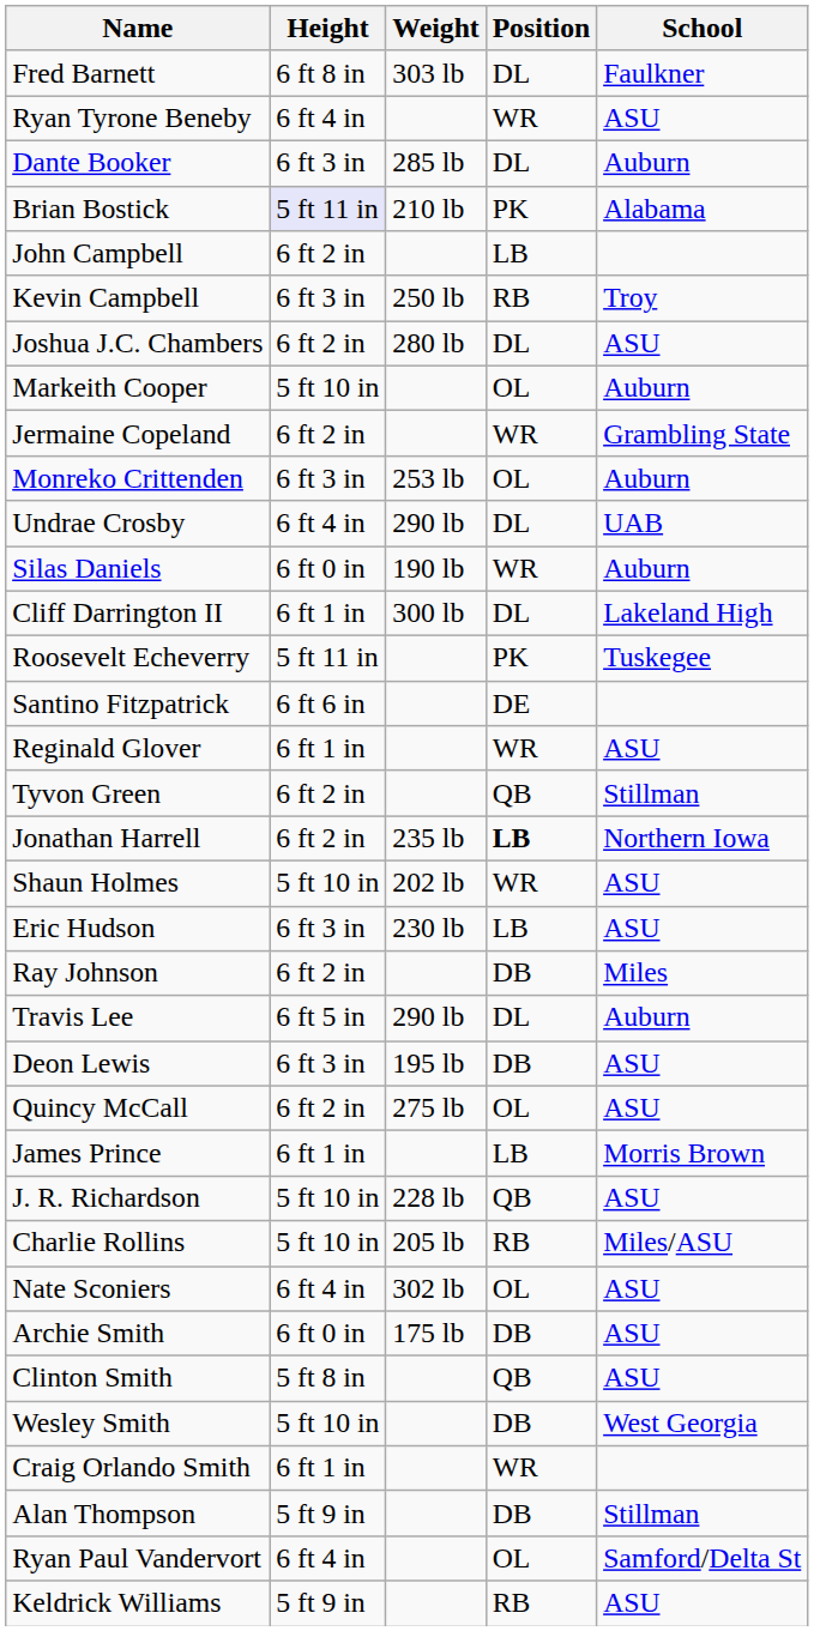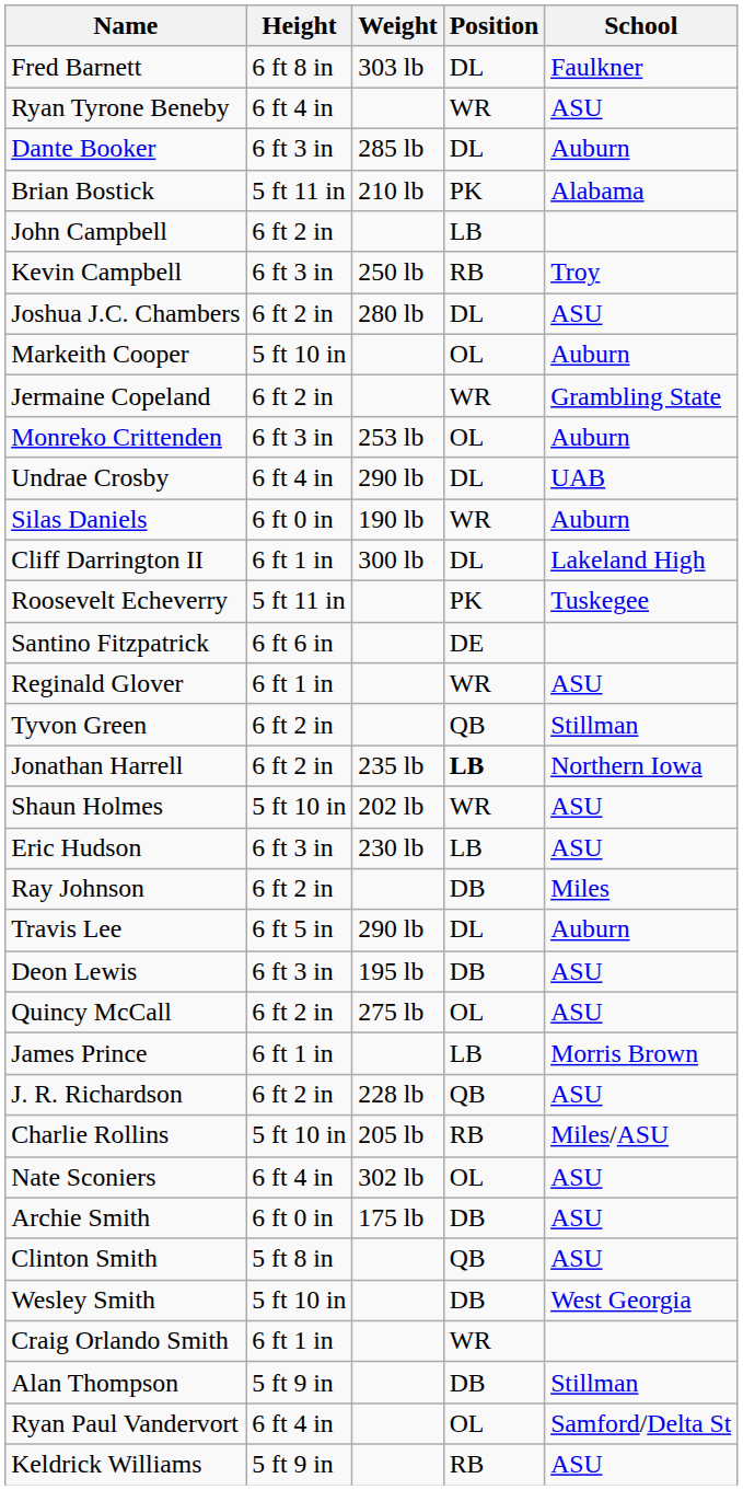Brian Bostick | Height: lavender background -> no background
J. R. Richardson | Height: 5 ft 10 in -> 6 ft 2 in
